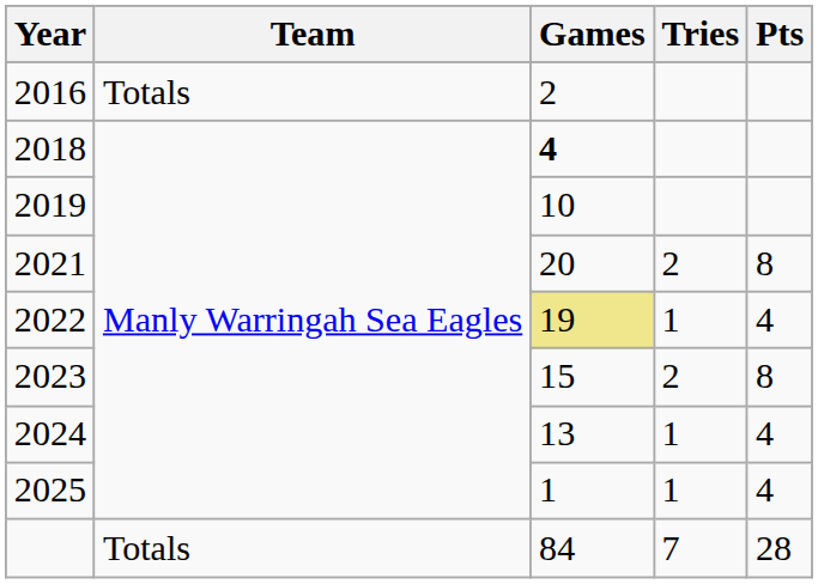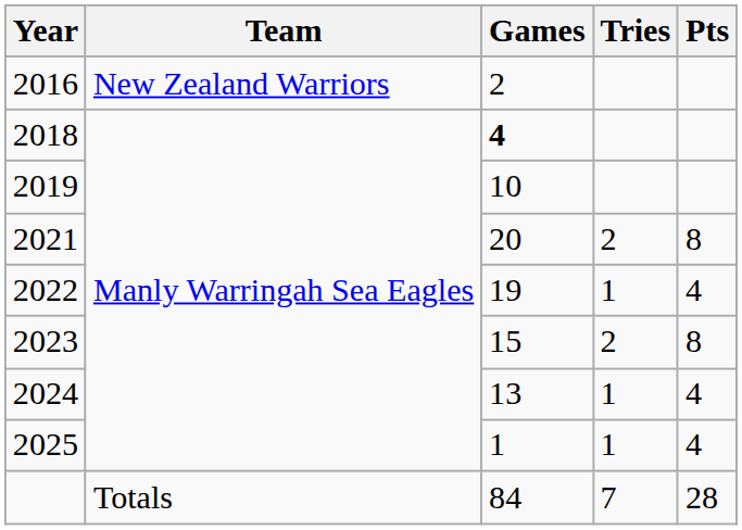2016 | Team: Totals -> New Zealand Warriors
2022 | Games: khaki background -> no background
